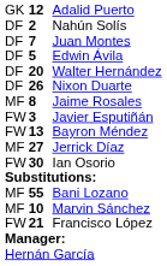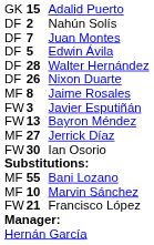Adalid Puerto | column 2: 12 -> 15
Walter Hernández | column 2: 20 -> 28
